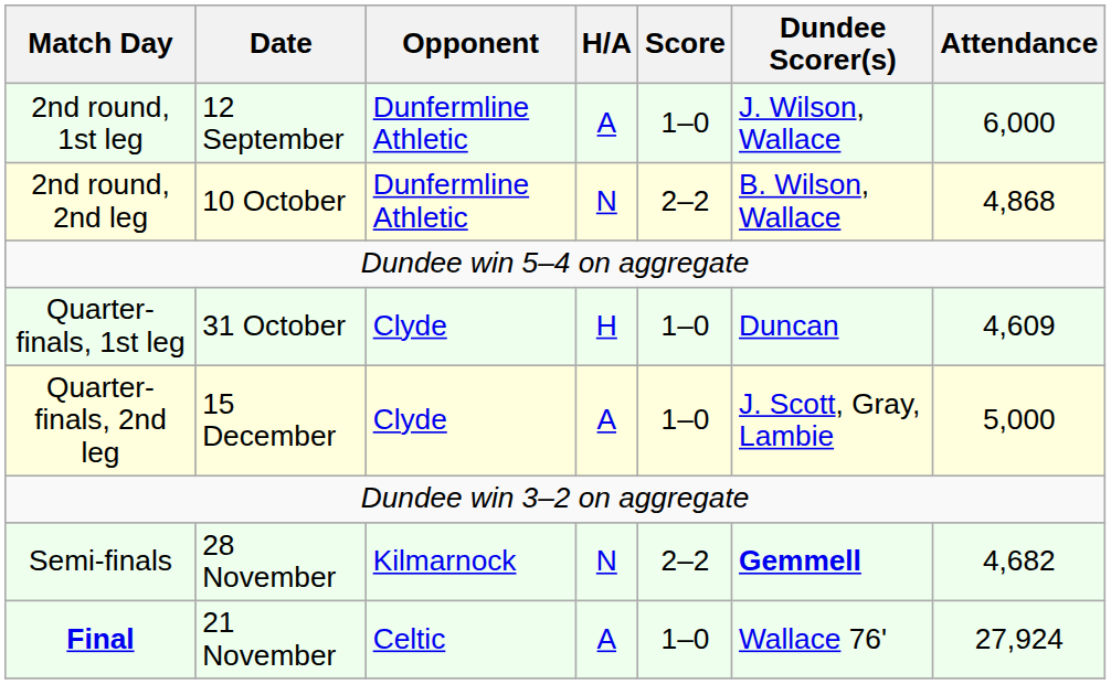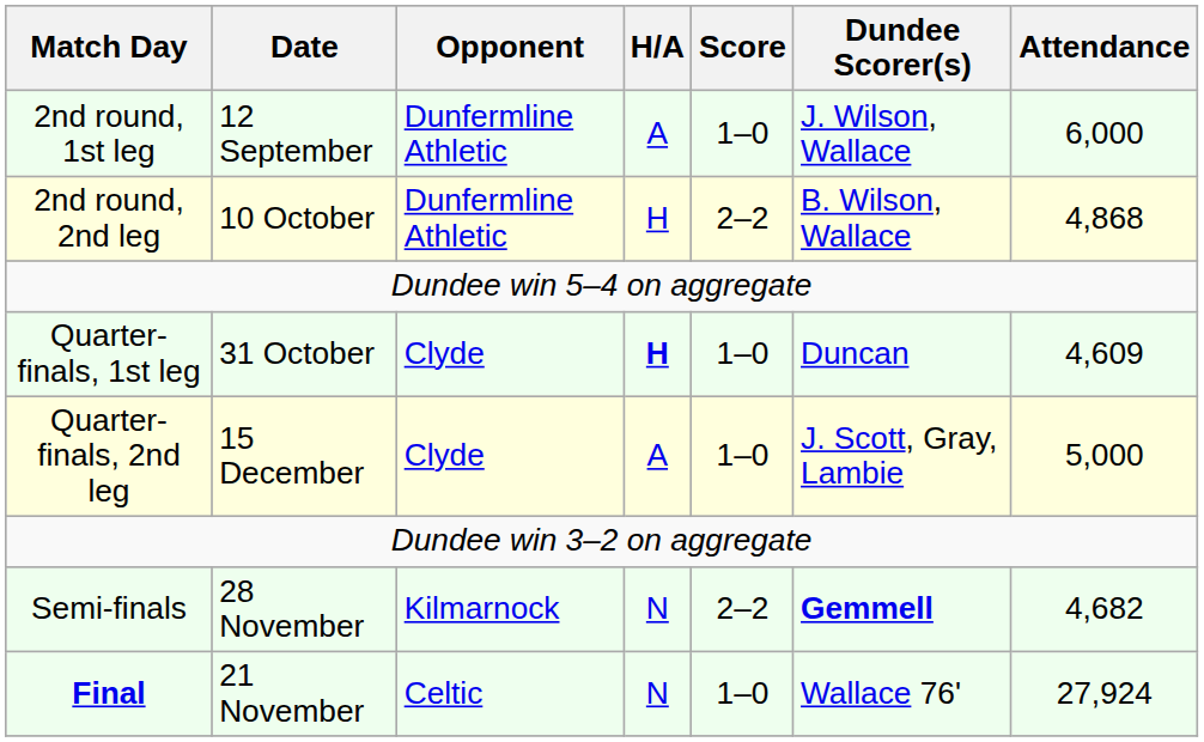2nd round, 2nd leg | H/A: N -> H
Quarter-finals, 1st leg | H/A: normal -> bold
Final | H/A: A -> N
